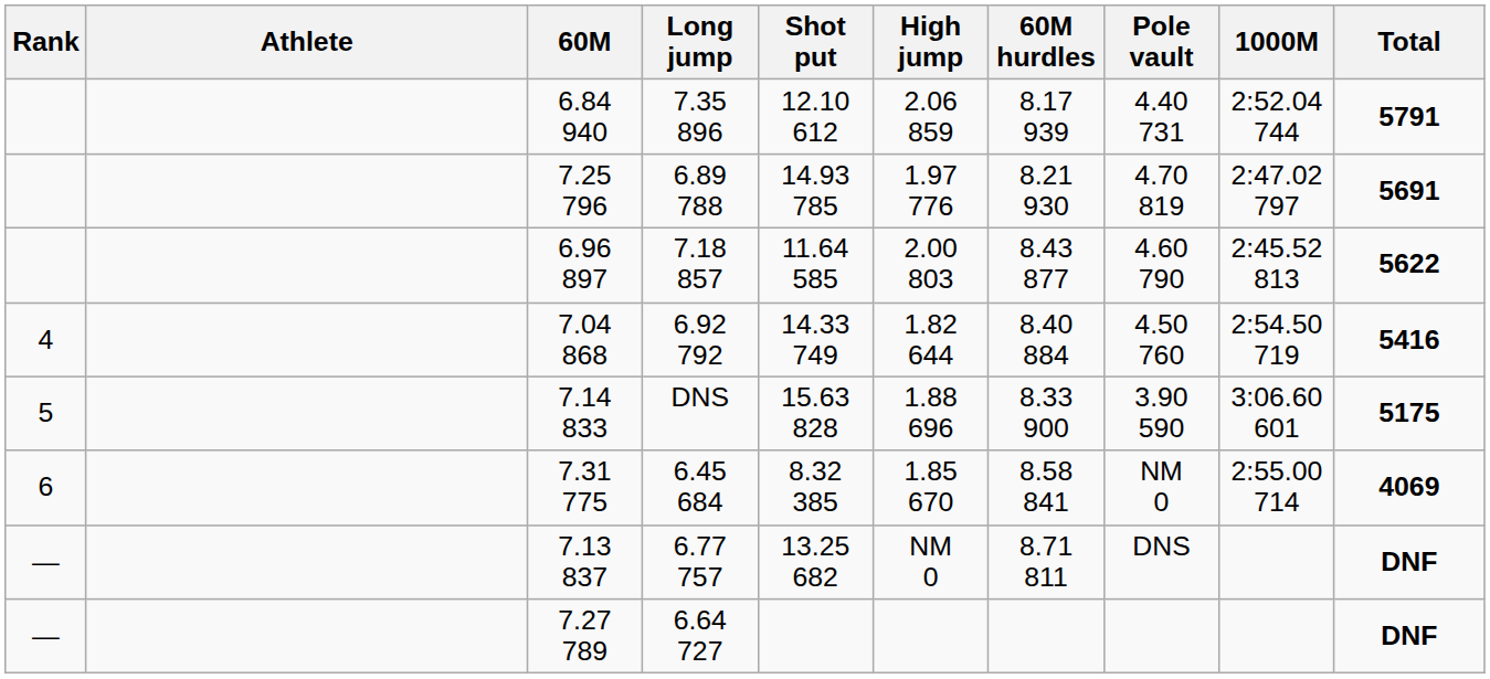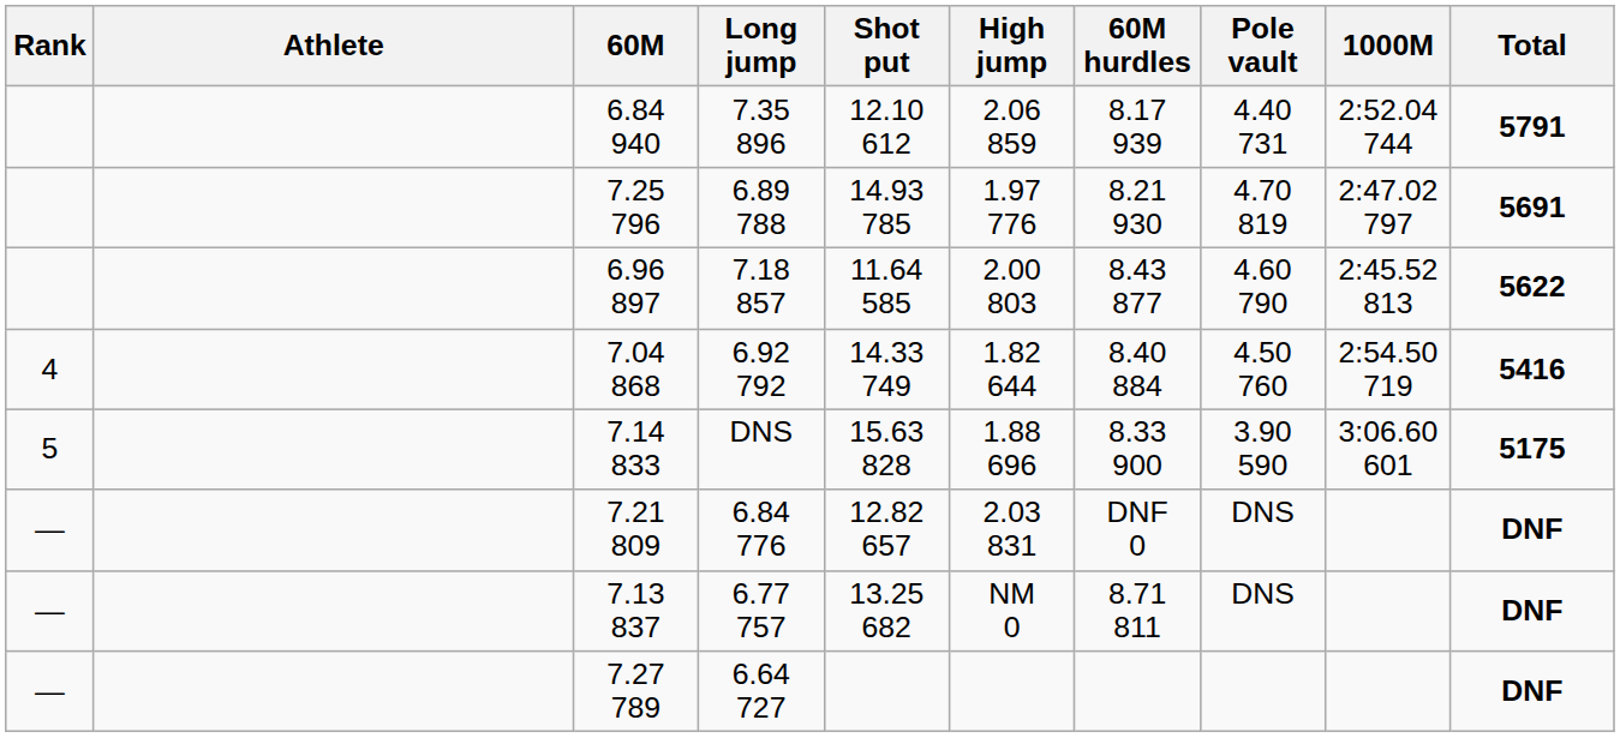- row: 6 | 7.31 775 | 6.45 684 | 8.32 385 | 1.85 670 | 8.58 841 | NM 0 | 2:55.00 714 | 4069
+ row: — | 7.21 809 | 6.84 776 | 12.82 657 | 2.03 831 | DNF 0 | DNS | DNF
